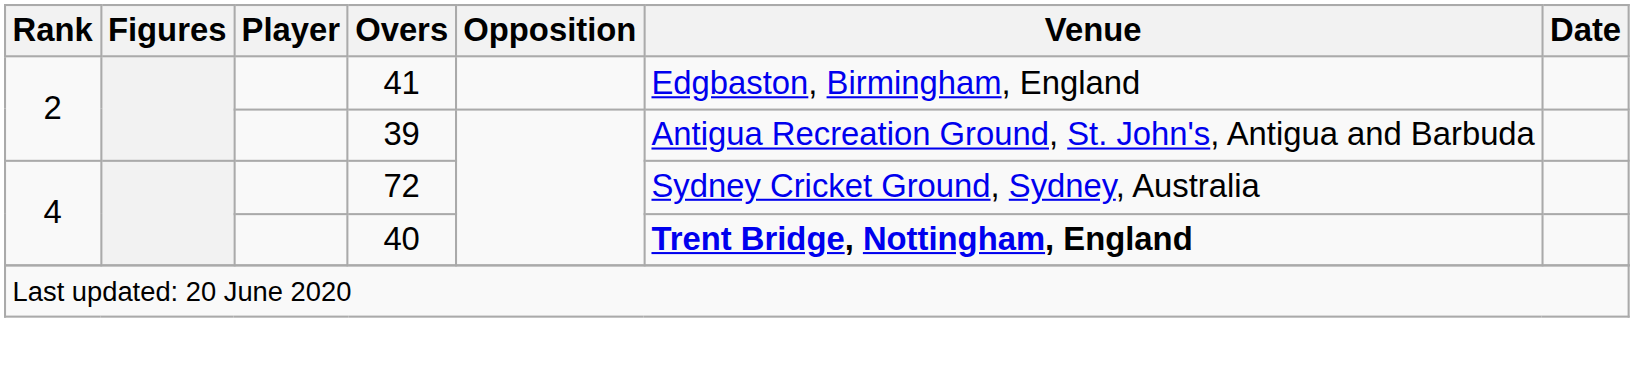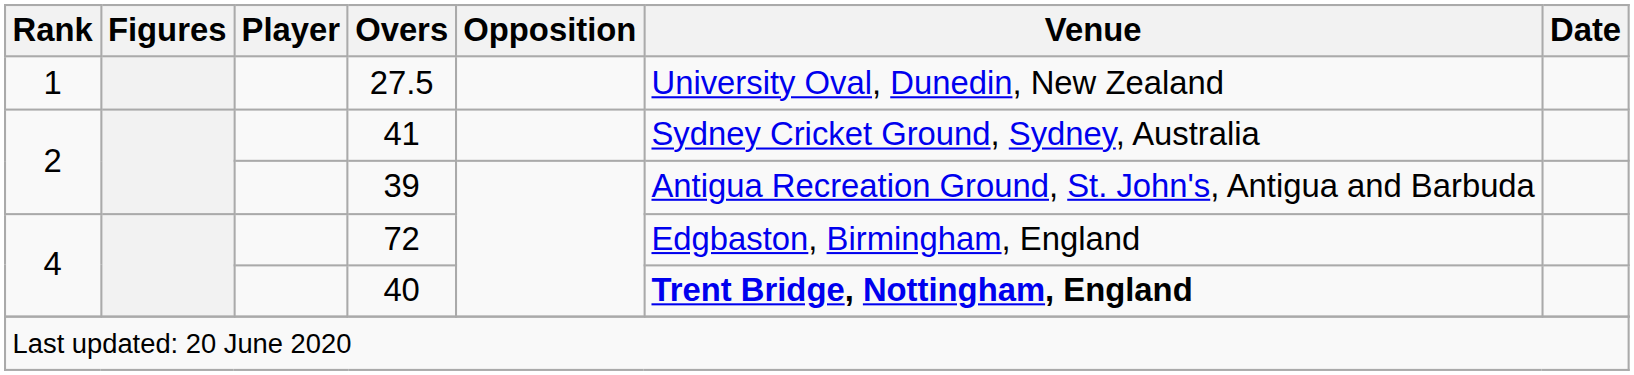+ row: 1 | 27.5 | University Oval, Dunedin, New Zealand
41 | Venue: Edgbaston, Birmingham, England -> Sydney Cricket Ground, Sydney, Australia
72 | Venue: Sydney Cricket Ground, Sydney, Australia -> Edgbaston, Birmingham, England
